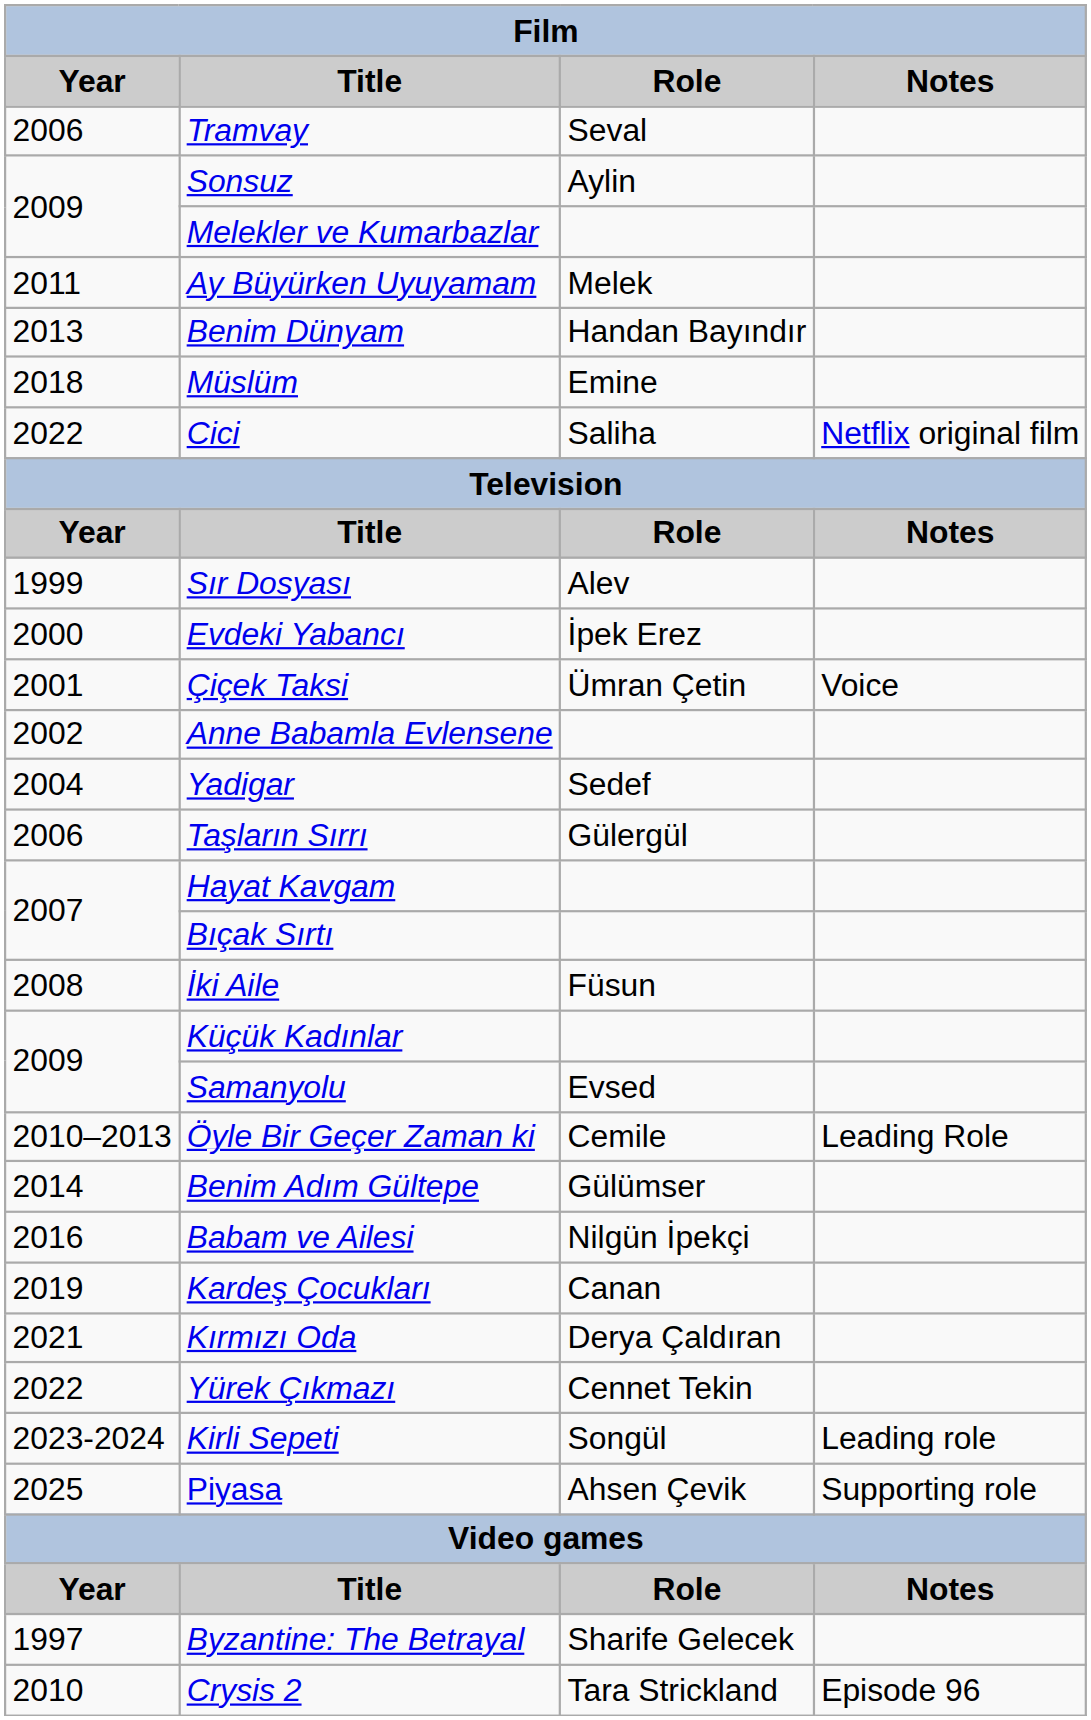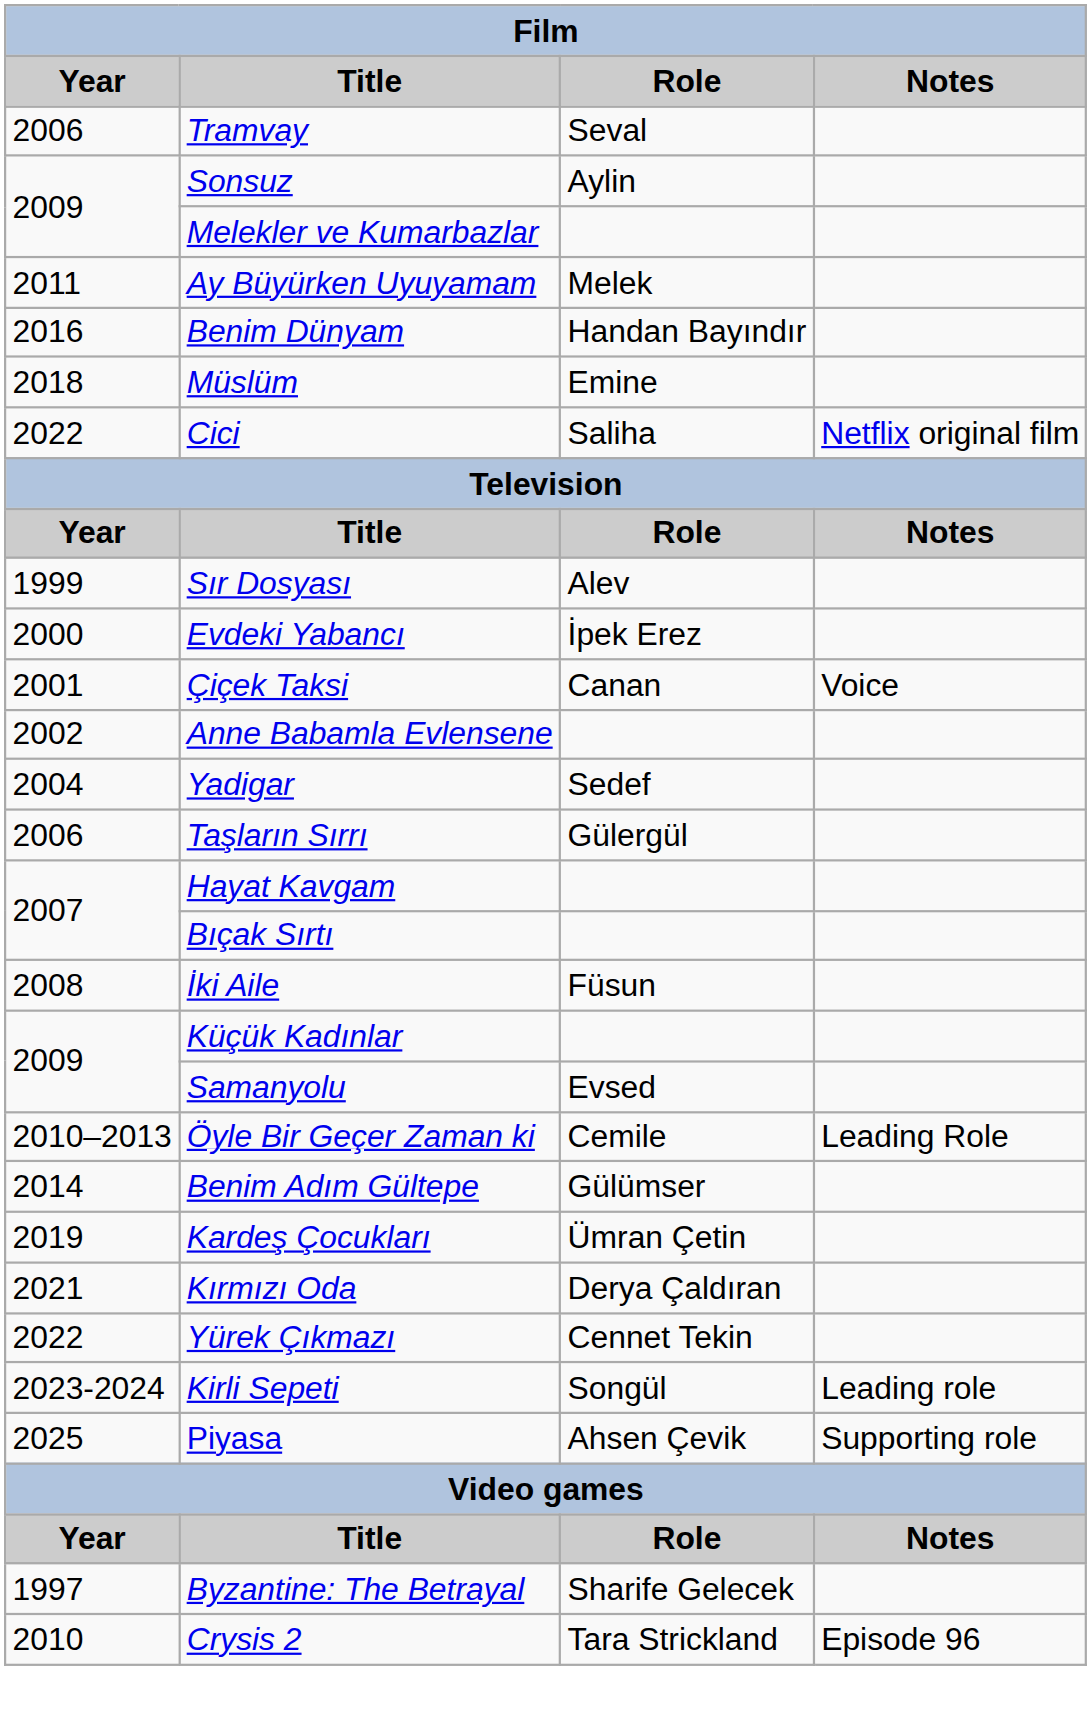Benim Dünyam | Year: 2013 -> 2016
Çiçek Taksi | Role: Ümran Çetin -> Canan
- row: 2016 | Babam ve Ailesi | Nilgün İpekçi
Kardeş Çocukları | Role: Canan -> Ümran Çetin
